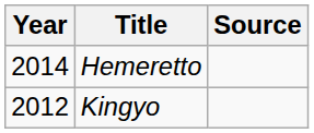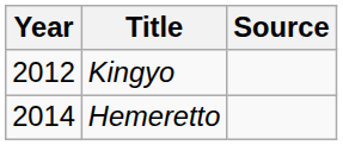rows swapped: Kingyo <-> Hemeretto
